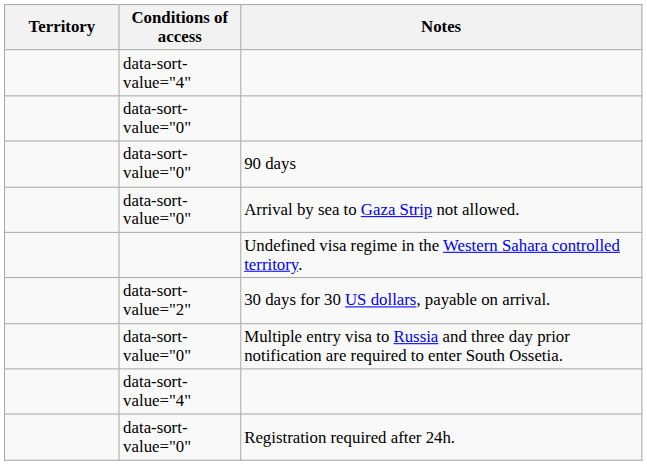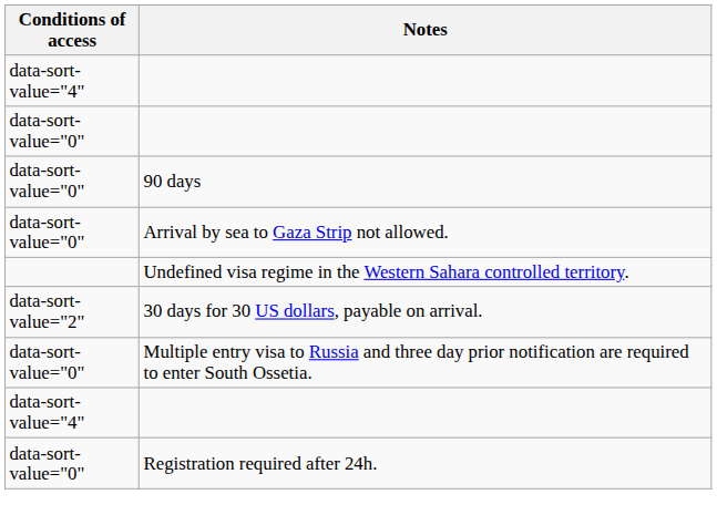- column: Territory
